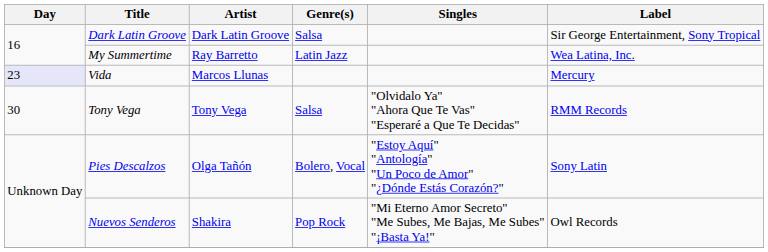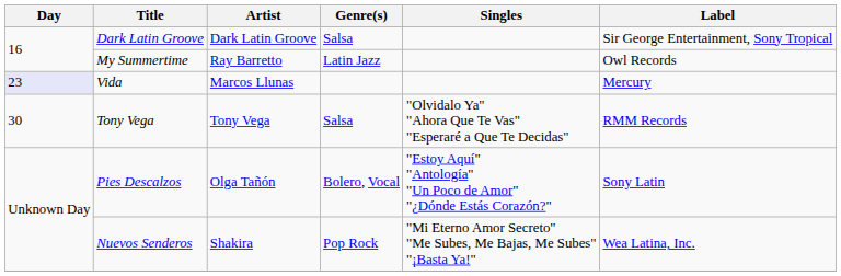My Summertime | Label: Wea Latina, Inc. -> Owl Records
Nuevos Senderos | Label: Owl Records -> Wea Latina, Inc.
